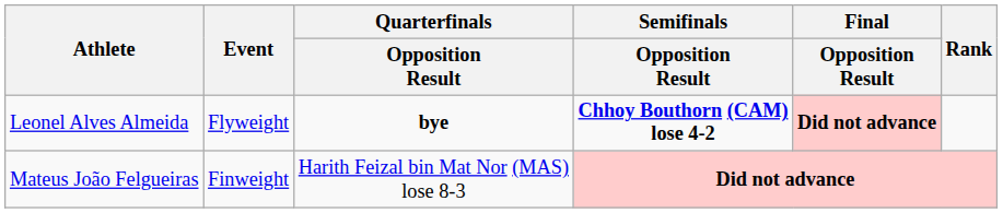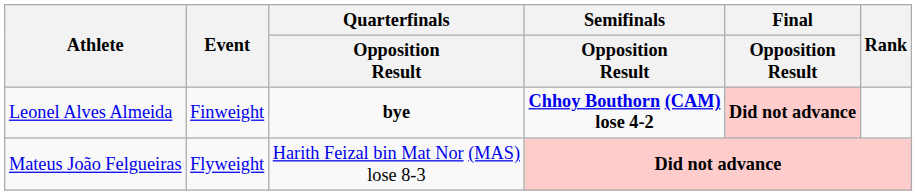Leonel Alves Almeida | Event: Flyweight -> Finweight
Mateus João Felgueiras | Event: Finweight -> Flyweight
